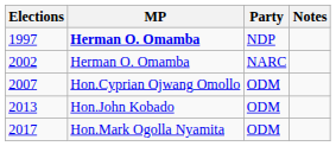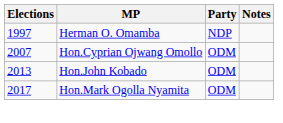1997 | MP: bold -> normal
- row: 2002 | Herman O. Omamba | NARC
